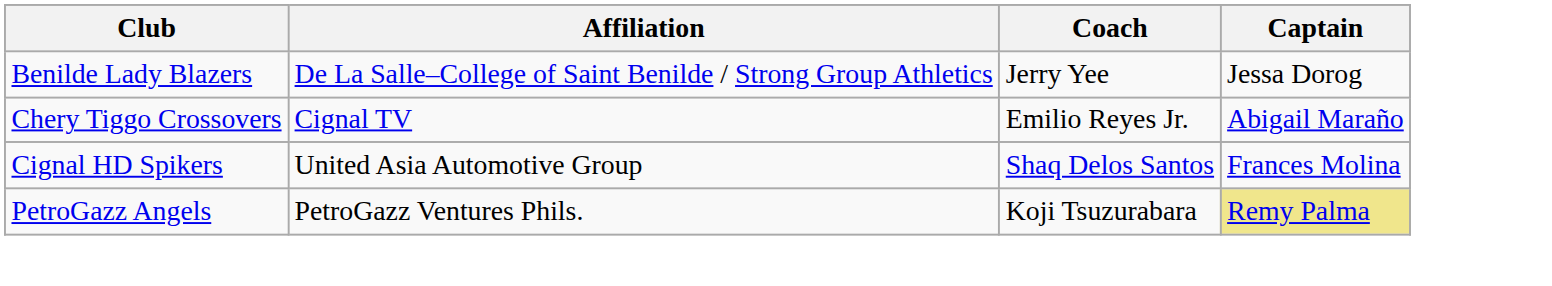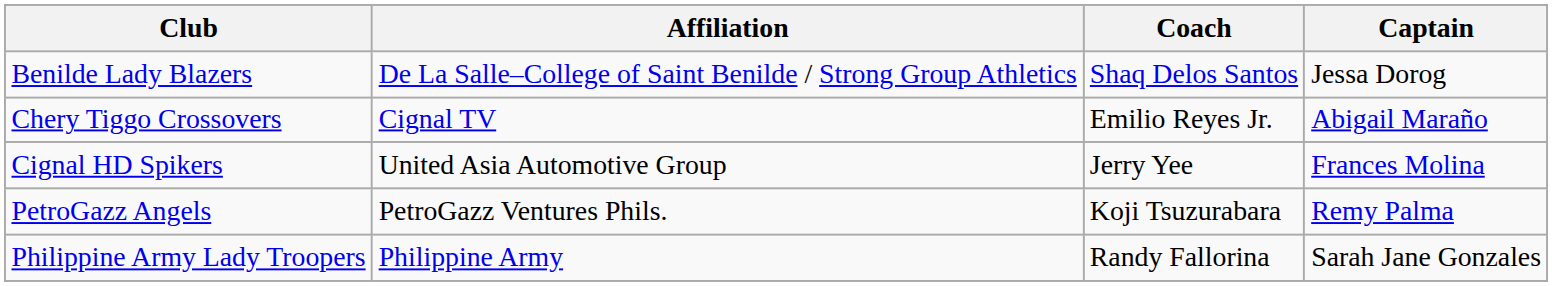Benilde Lady Blazers | Coach: Jerry Yee -> Shaq Delos Santos
Cignal HD Spikers | Coach: Shaq Delos Santos -> Jerry Yee
PetroGazz Angels | Captain: khaki background -> no background
+ row: Philippine Army Lady Troopers | Philippine Army | Randy Fallorina | Sarah Jane Gonzales
